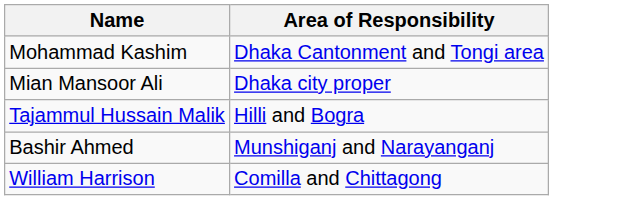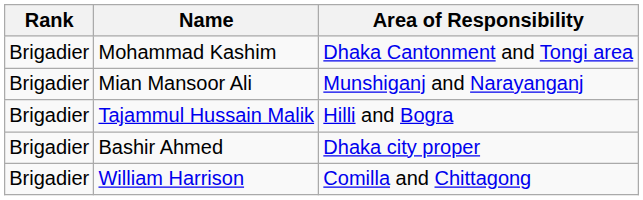+ column: Rank | Brigadier | Brigadier | Brigadier | Brigadier | Brigadier
Mian Mansoor Ali | Area of Responsibility: Dhaka city proper -> Munshiganj and Narayanganj
Bashir Ahmed | Area of Responsibility: Munshiganj and Narayanganj -> Dhaka city proper
